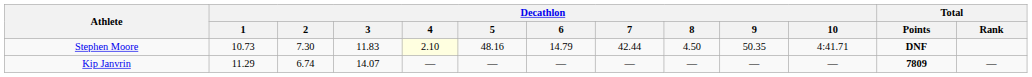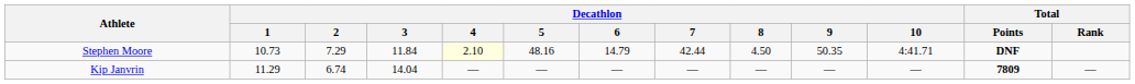Stephen Moore | Decathlon / 2: 7.30 -> 7.29
Stephen Moore | Decathlon / 3: 11.83 -> 11.84
Kip Janvrin | Decathlon / 3: 14.07 -> 14.04
